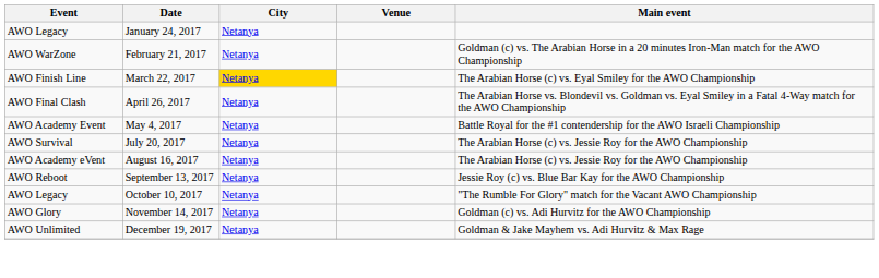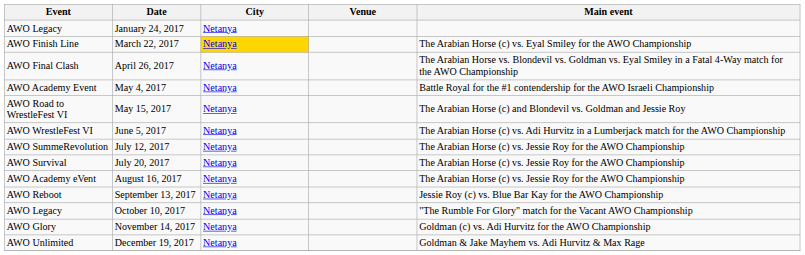- row: AWO WarZone | February 21, 2017 | Netanya | Goldman (c) vs. The Arabian Horse in a 20 minutes Iron-Man match for the AWO Championship
+ row: AWO Road to WrestleFest VI | May 15, 2017 | Netanya | The Arabian Horse (c) and Blondevil vs. Goldman and Jessie Roy
+ row: AWO WrestleFest VI | June 5, 2017 | Netanya | The Arabian Horse (c) vs. Adi Hurvitz in a Lumberjack match for the AWO Championship
+ row: AWO SummeRevolution | July 12, 2017 | Netanya | The Arabian Horse (c) vs. Jessie Roy for the AWO Championship
